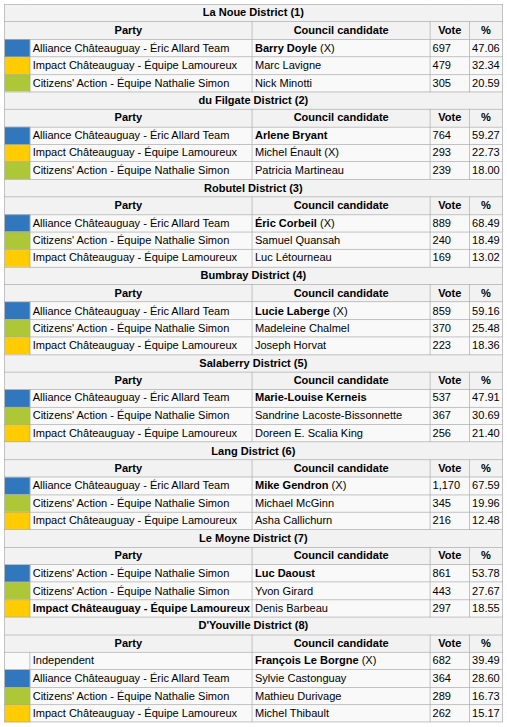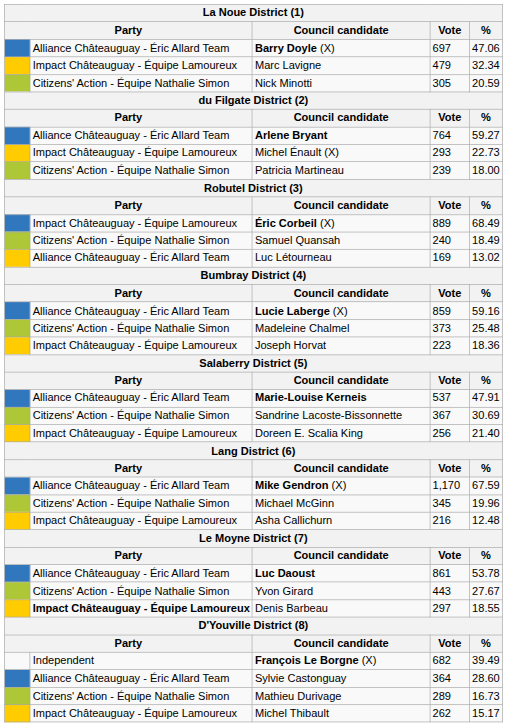Éric Corbeil (X) | column 2: Alliance Châteauguay - Éric Allard Team -> Impact Châteauguay - Équipe Lamoureux
Luc Létourneau | column 2: Impact Châteauguay - Équipe Lamoureux -> Alliance Châteauguay - Éric Allard Team
Madeleine Chalmel | Vote: 370 -> 373
Luc Daoust | column 2: Citizens' Action - Équipe Nathalie Simon -> Alliance Châteauguay - Éric Allard Team
